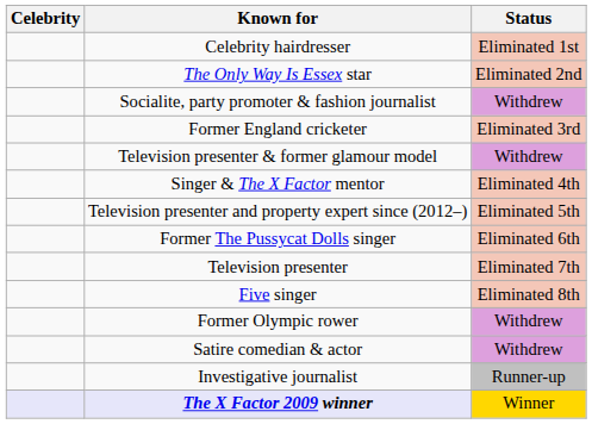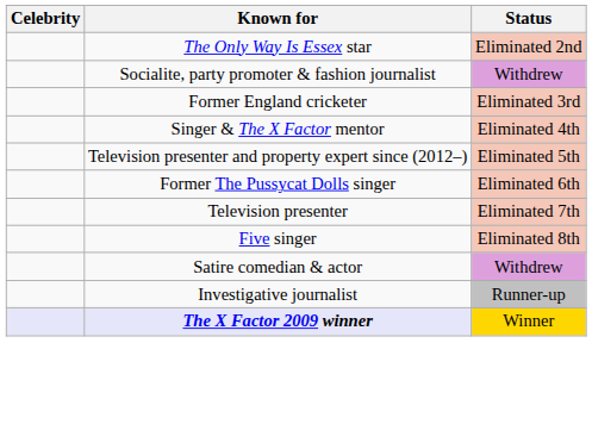- row: Celebrity hairdresser | Eliminated 1st
- row: Television presenter & former glamour model | Withdrew
- row: Former Olympic rower | Withdrew
